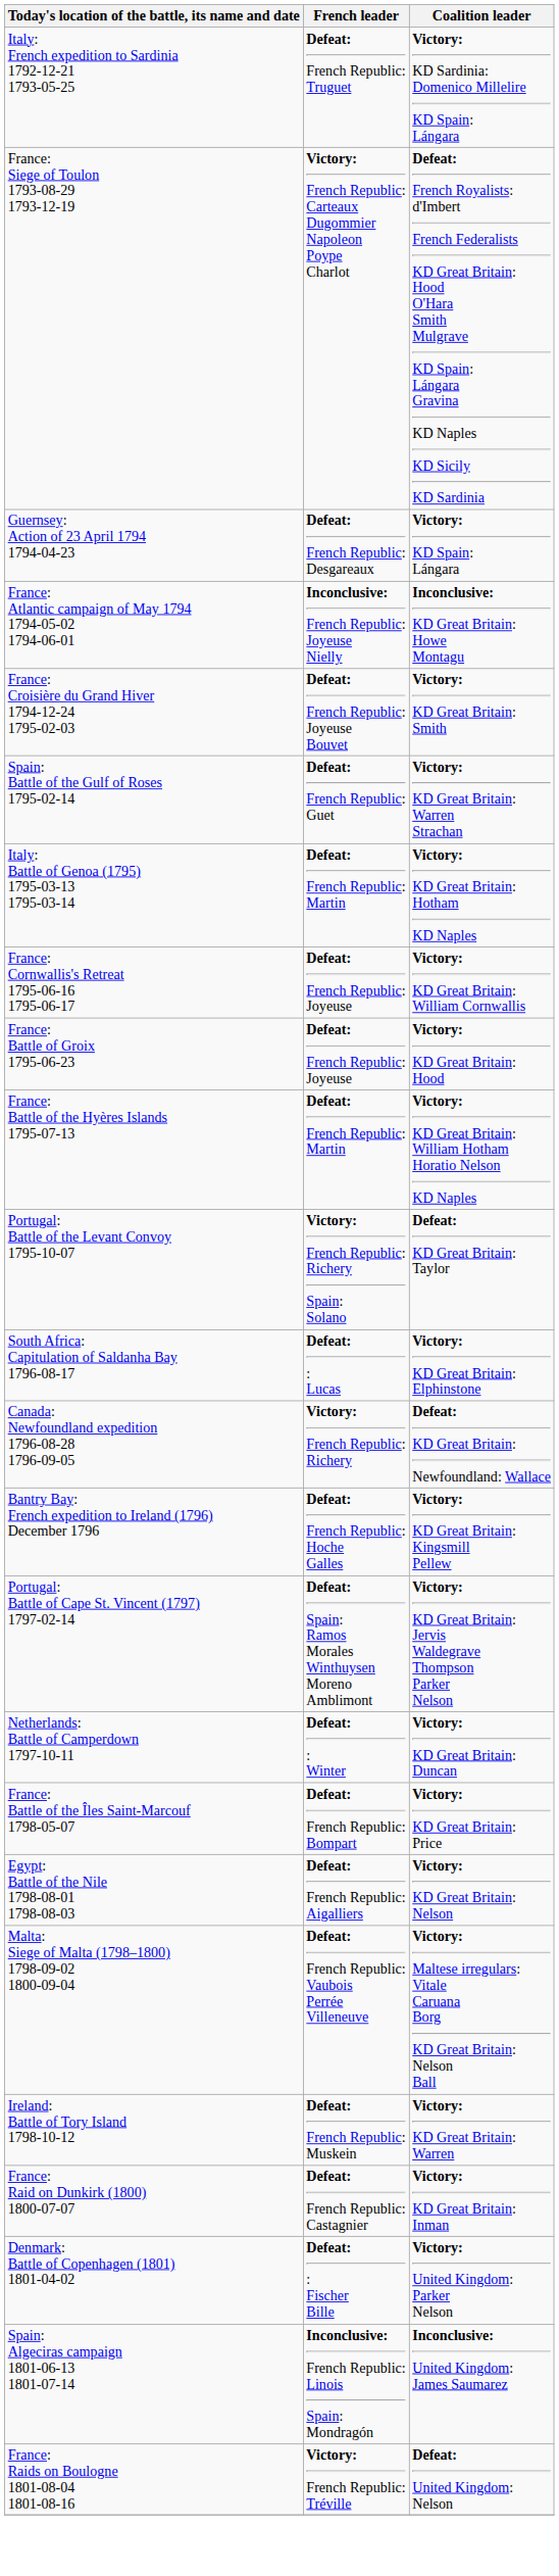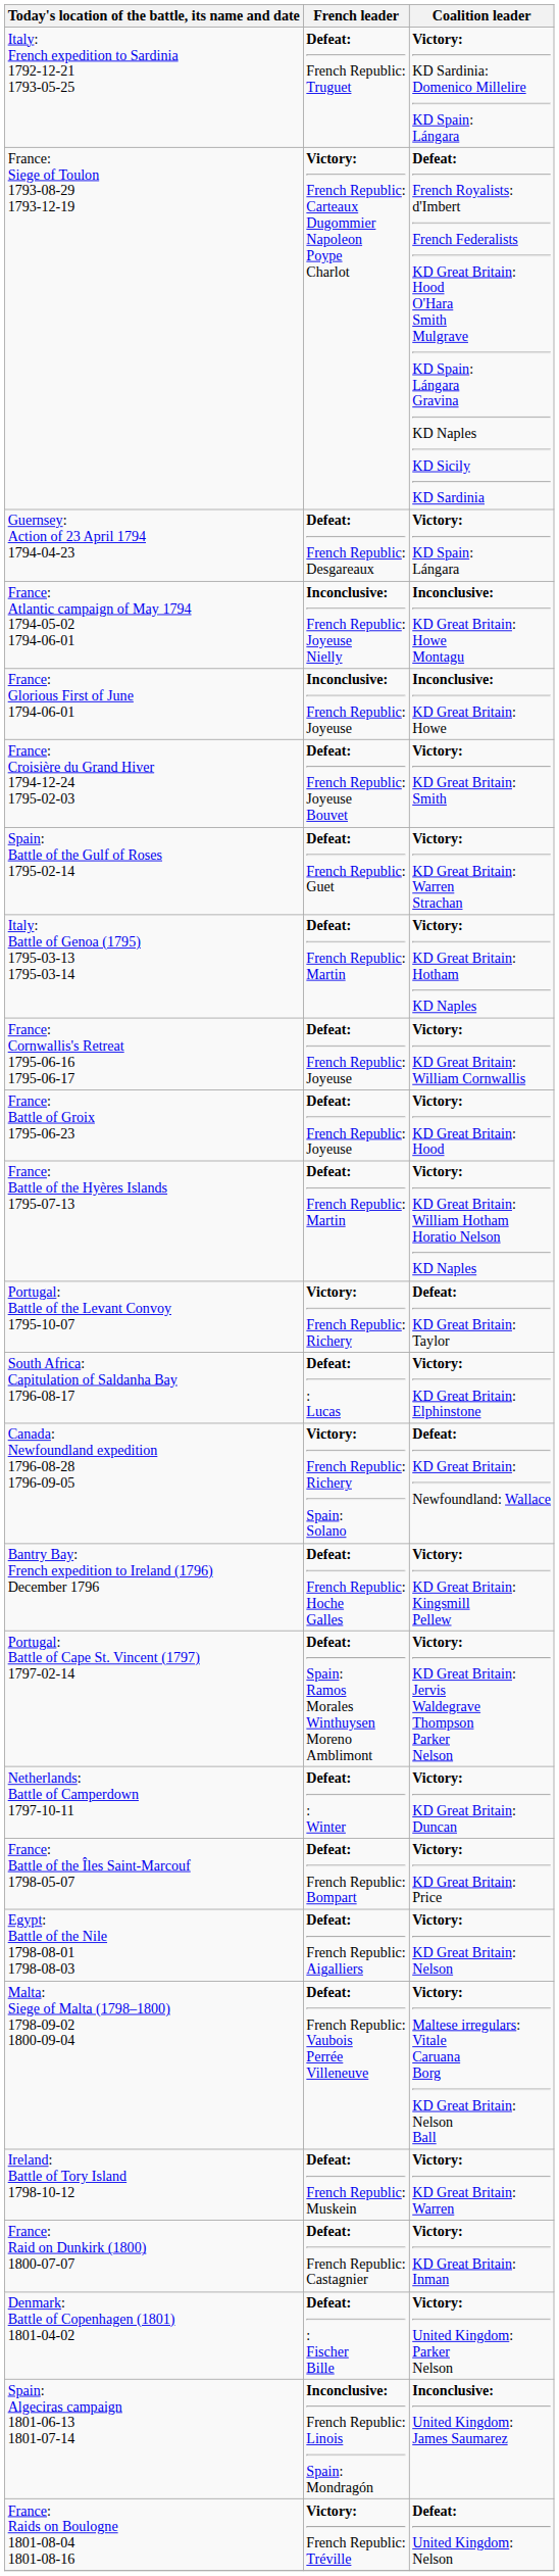+ row: France: Glorious First of June 1794-06-01 | Inconclusive: French Republic: Joyeuse | Inconclusive: KD Great Britain: Howe
Portugal: Battle of the Levant Convoy 1795-10-07 | French leader: Victory: French Republic: Richery Spain: Solano -> Victory: French Republic: Richery
Canada: Newfoundland expedition 1796-08-28 1796-09-05 | French leader: Victory: French Republic: Richery -> Victory: French Republic: Richery Spain: Solano
